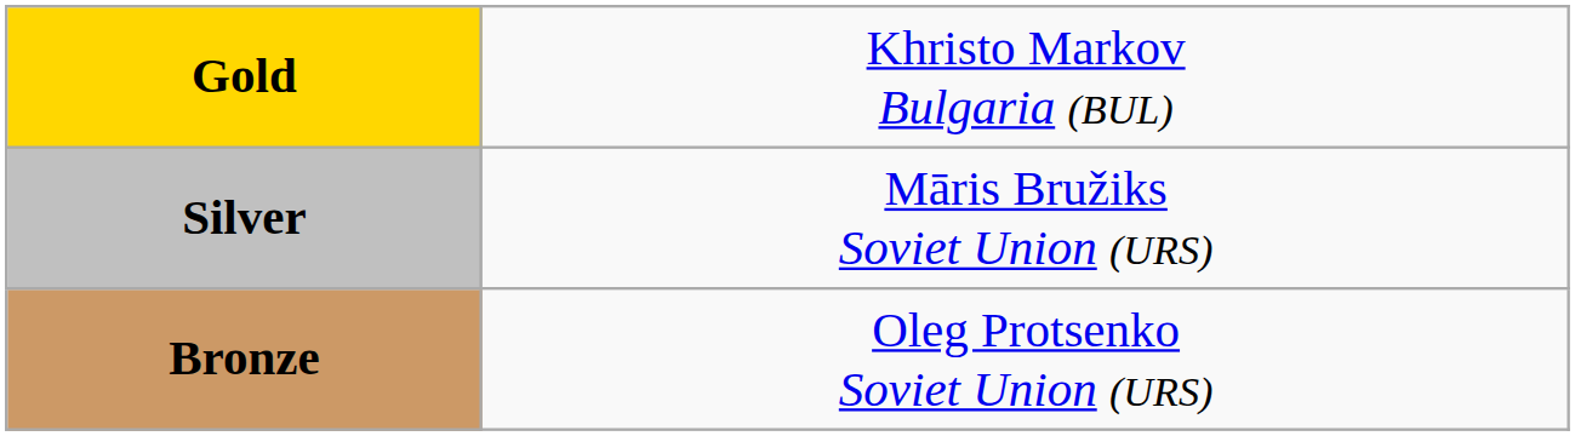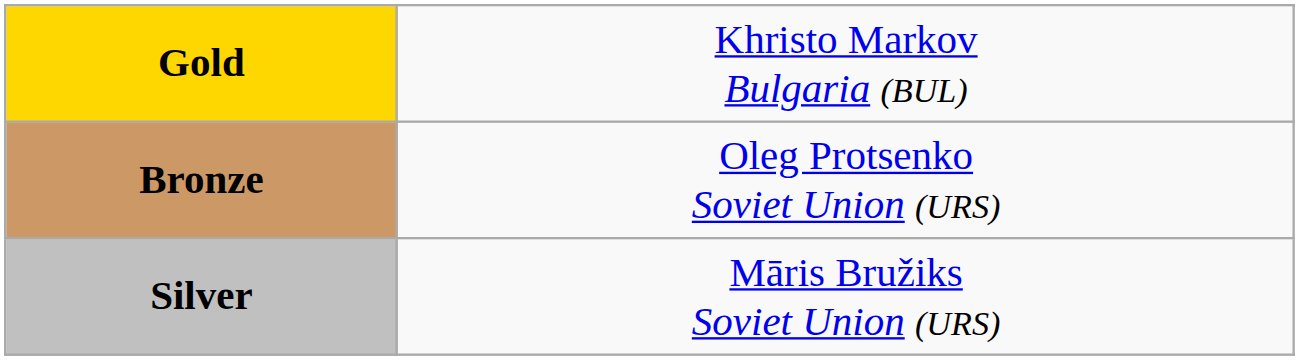rows swapped: Silver <-> Bronze
